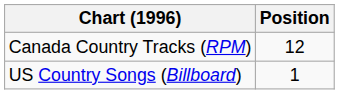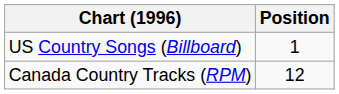rows swapped: Canada Country Tracks (RPM) <-> US Country Songs (Billboard)
